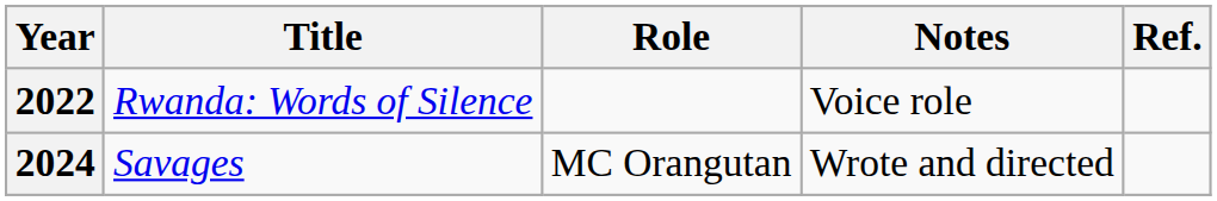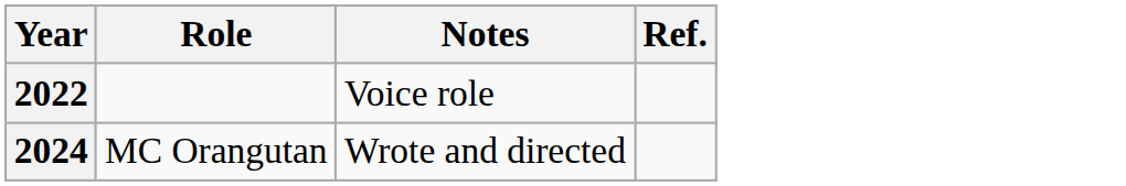- column: Title | Rwanda: Words of Silence | Savages
